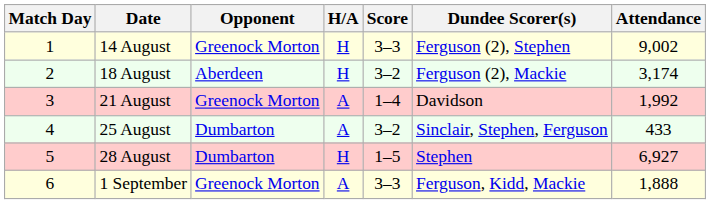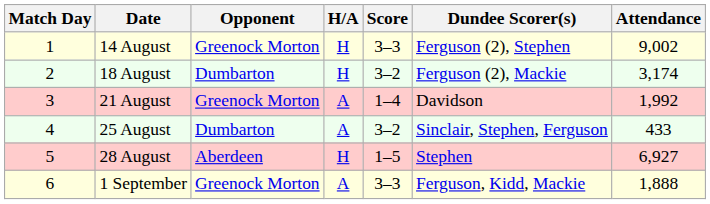18 August | Opponent: Aberdeen -> Dumbarton
28 August | Opponent: Dumbarton -> Aberdeen
